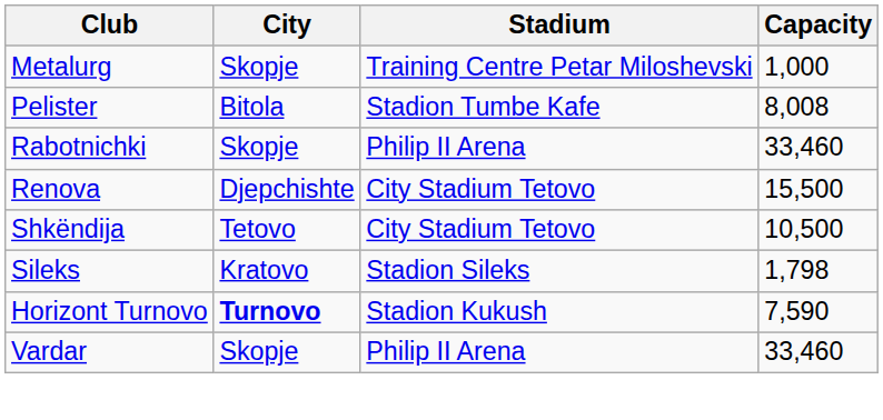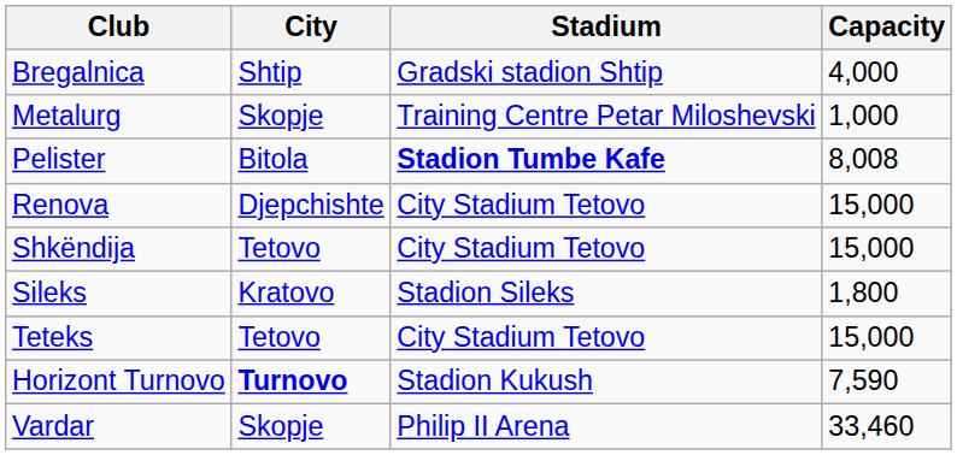+ row: Bregalnica | Shtip | Gradski stadion Shtip | 4,000
Pelister | Stadium: normal -> bold
- row: Rabotnichki | Skopje | Philip II Arena | 33,460
Renova | Capacity: 15,500 -> 15,000
Shkëndija | Capacity: 10,500 -> 15,000
Sileks | Capacity: 1,798 -> 1,800
+ row: Teteks | Tetovo | City Stadium Tetovo | 15,000
